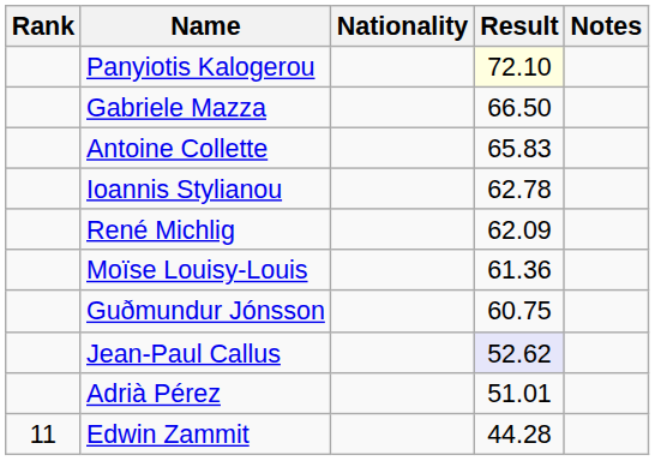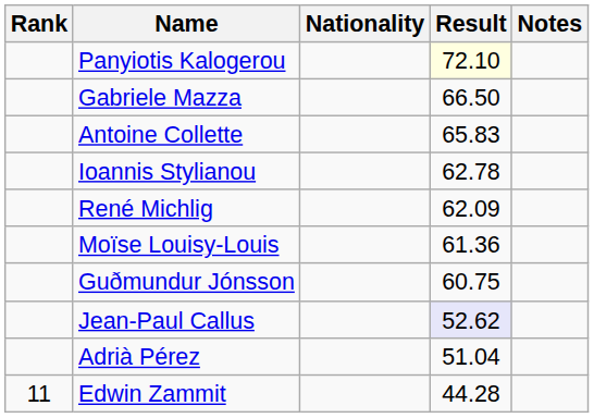Adrià Pérez | Result: 51.01 -> 51.04
